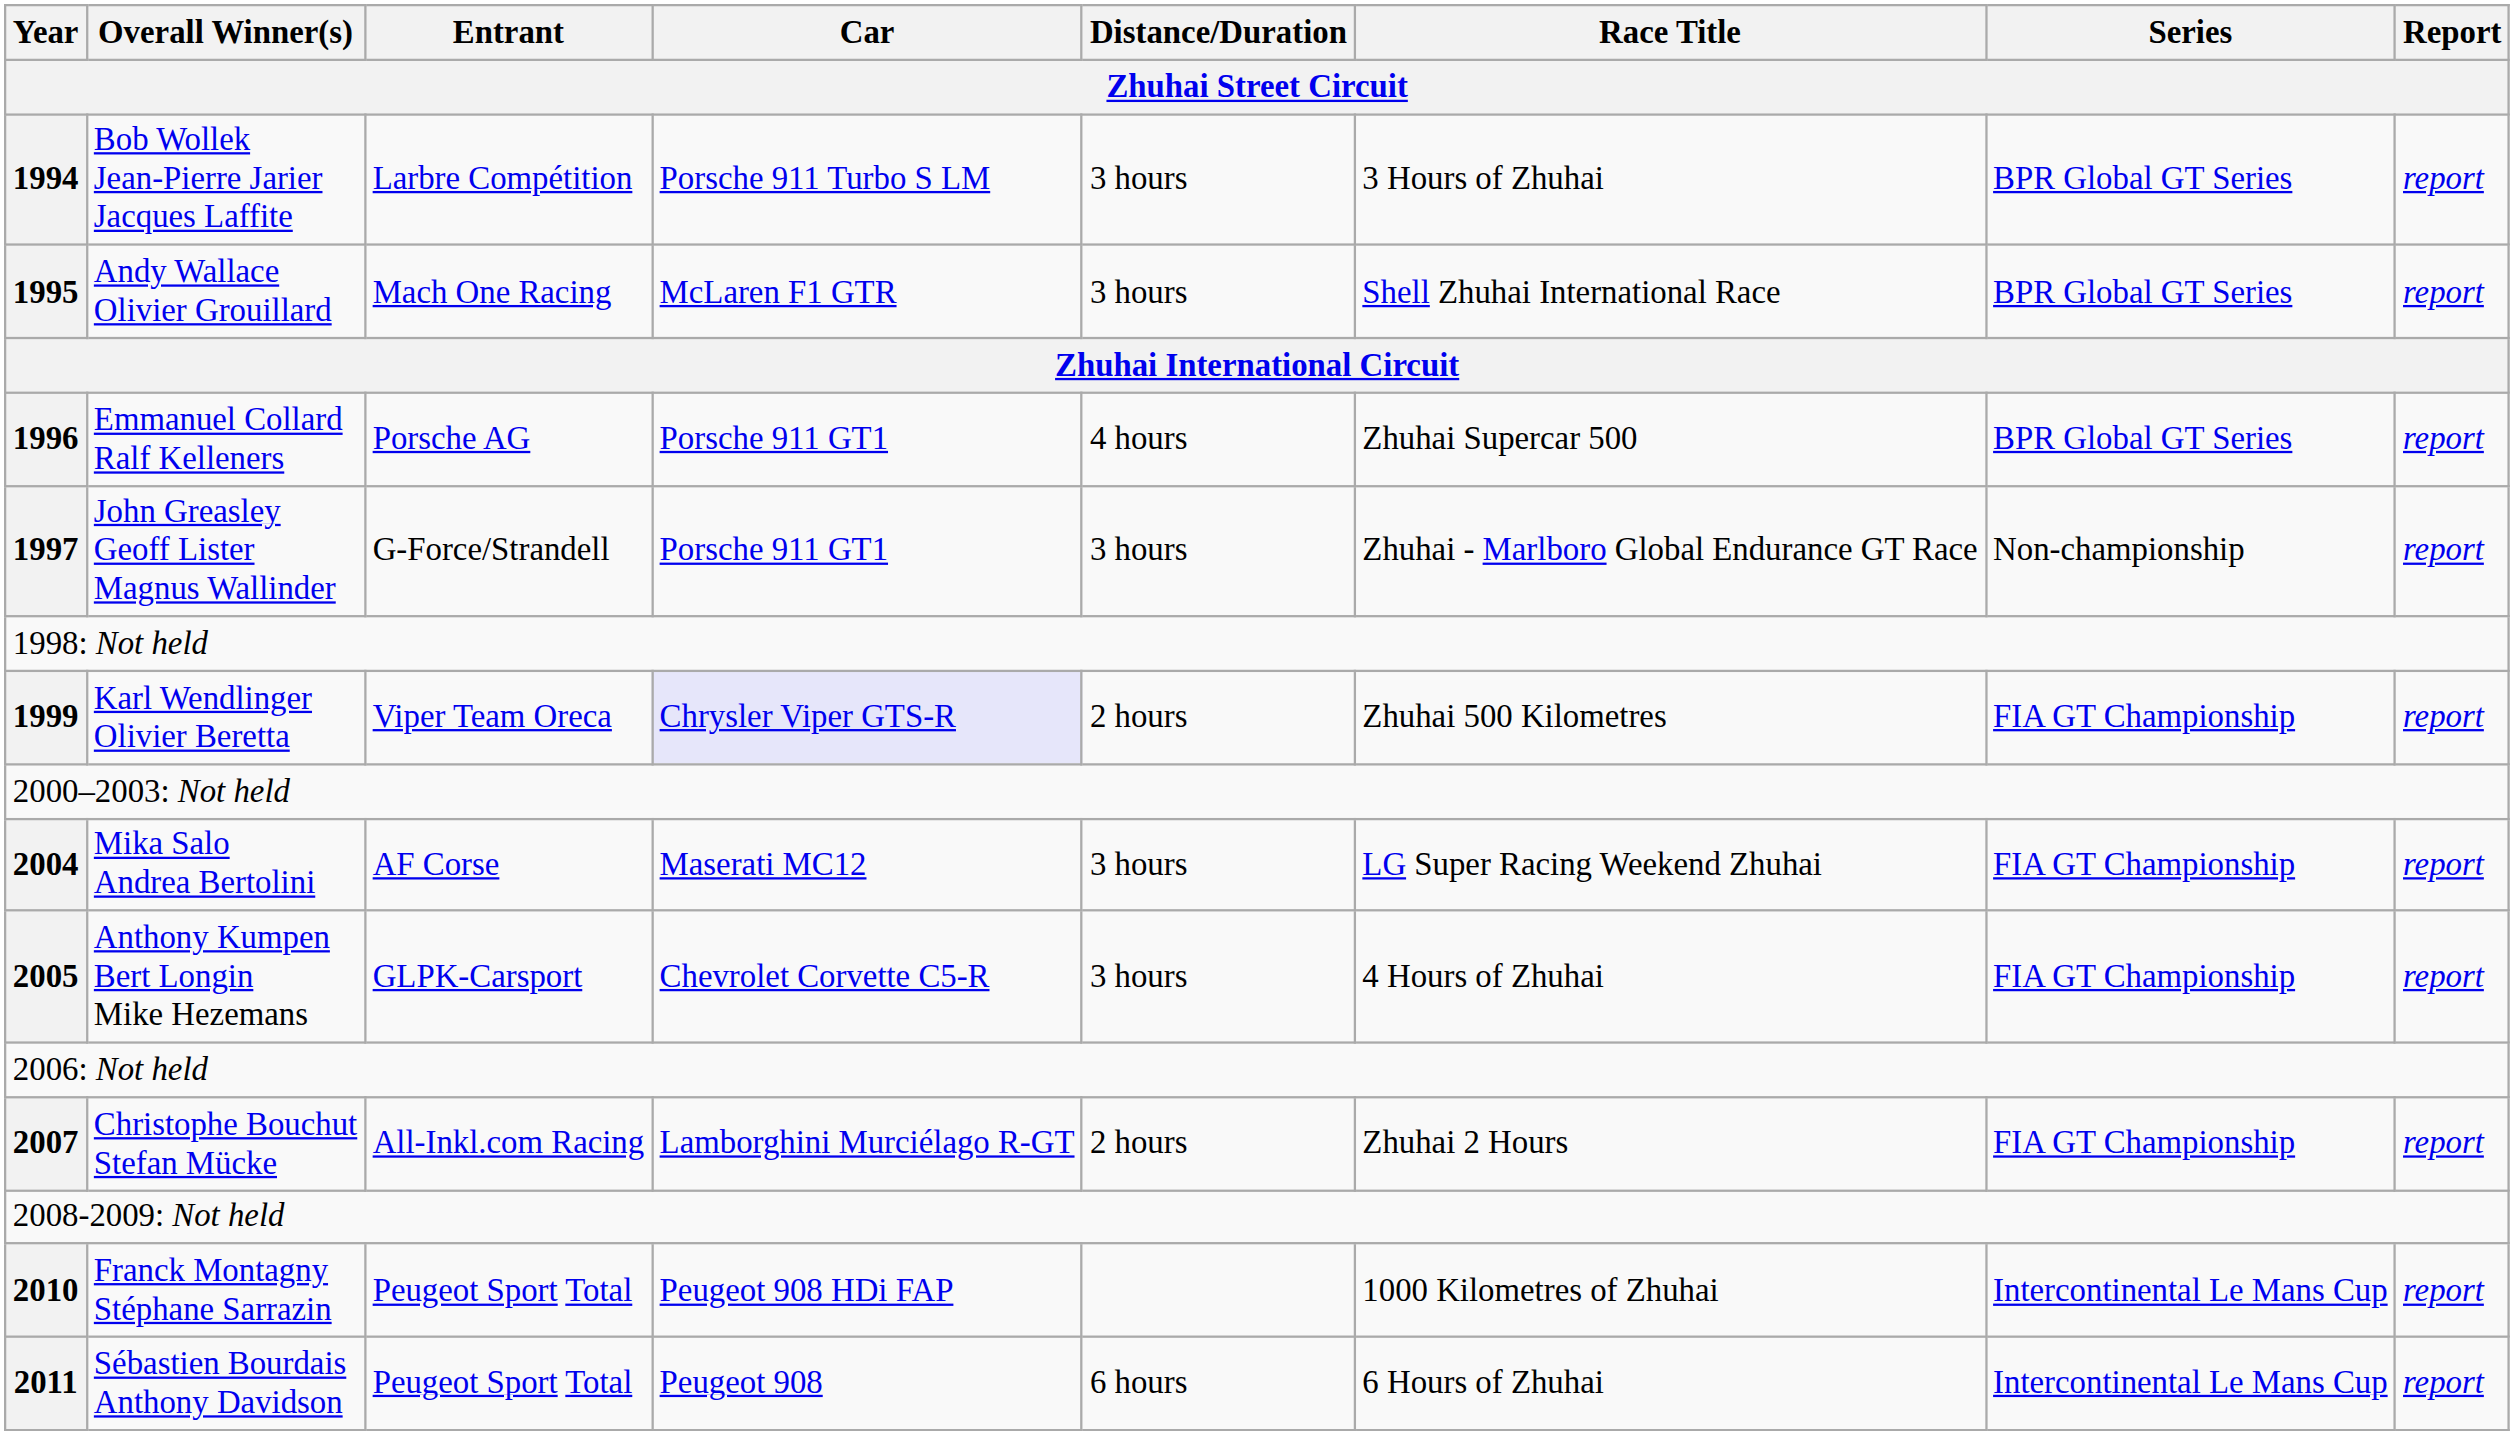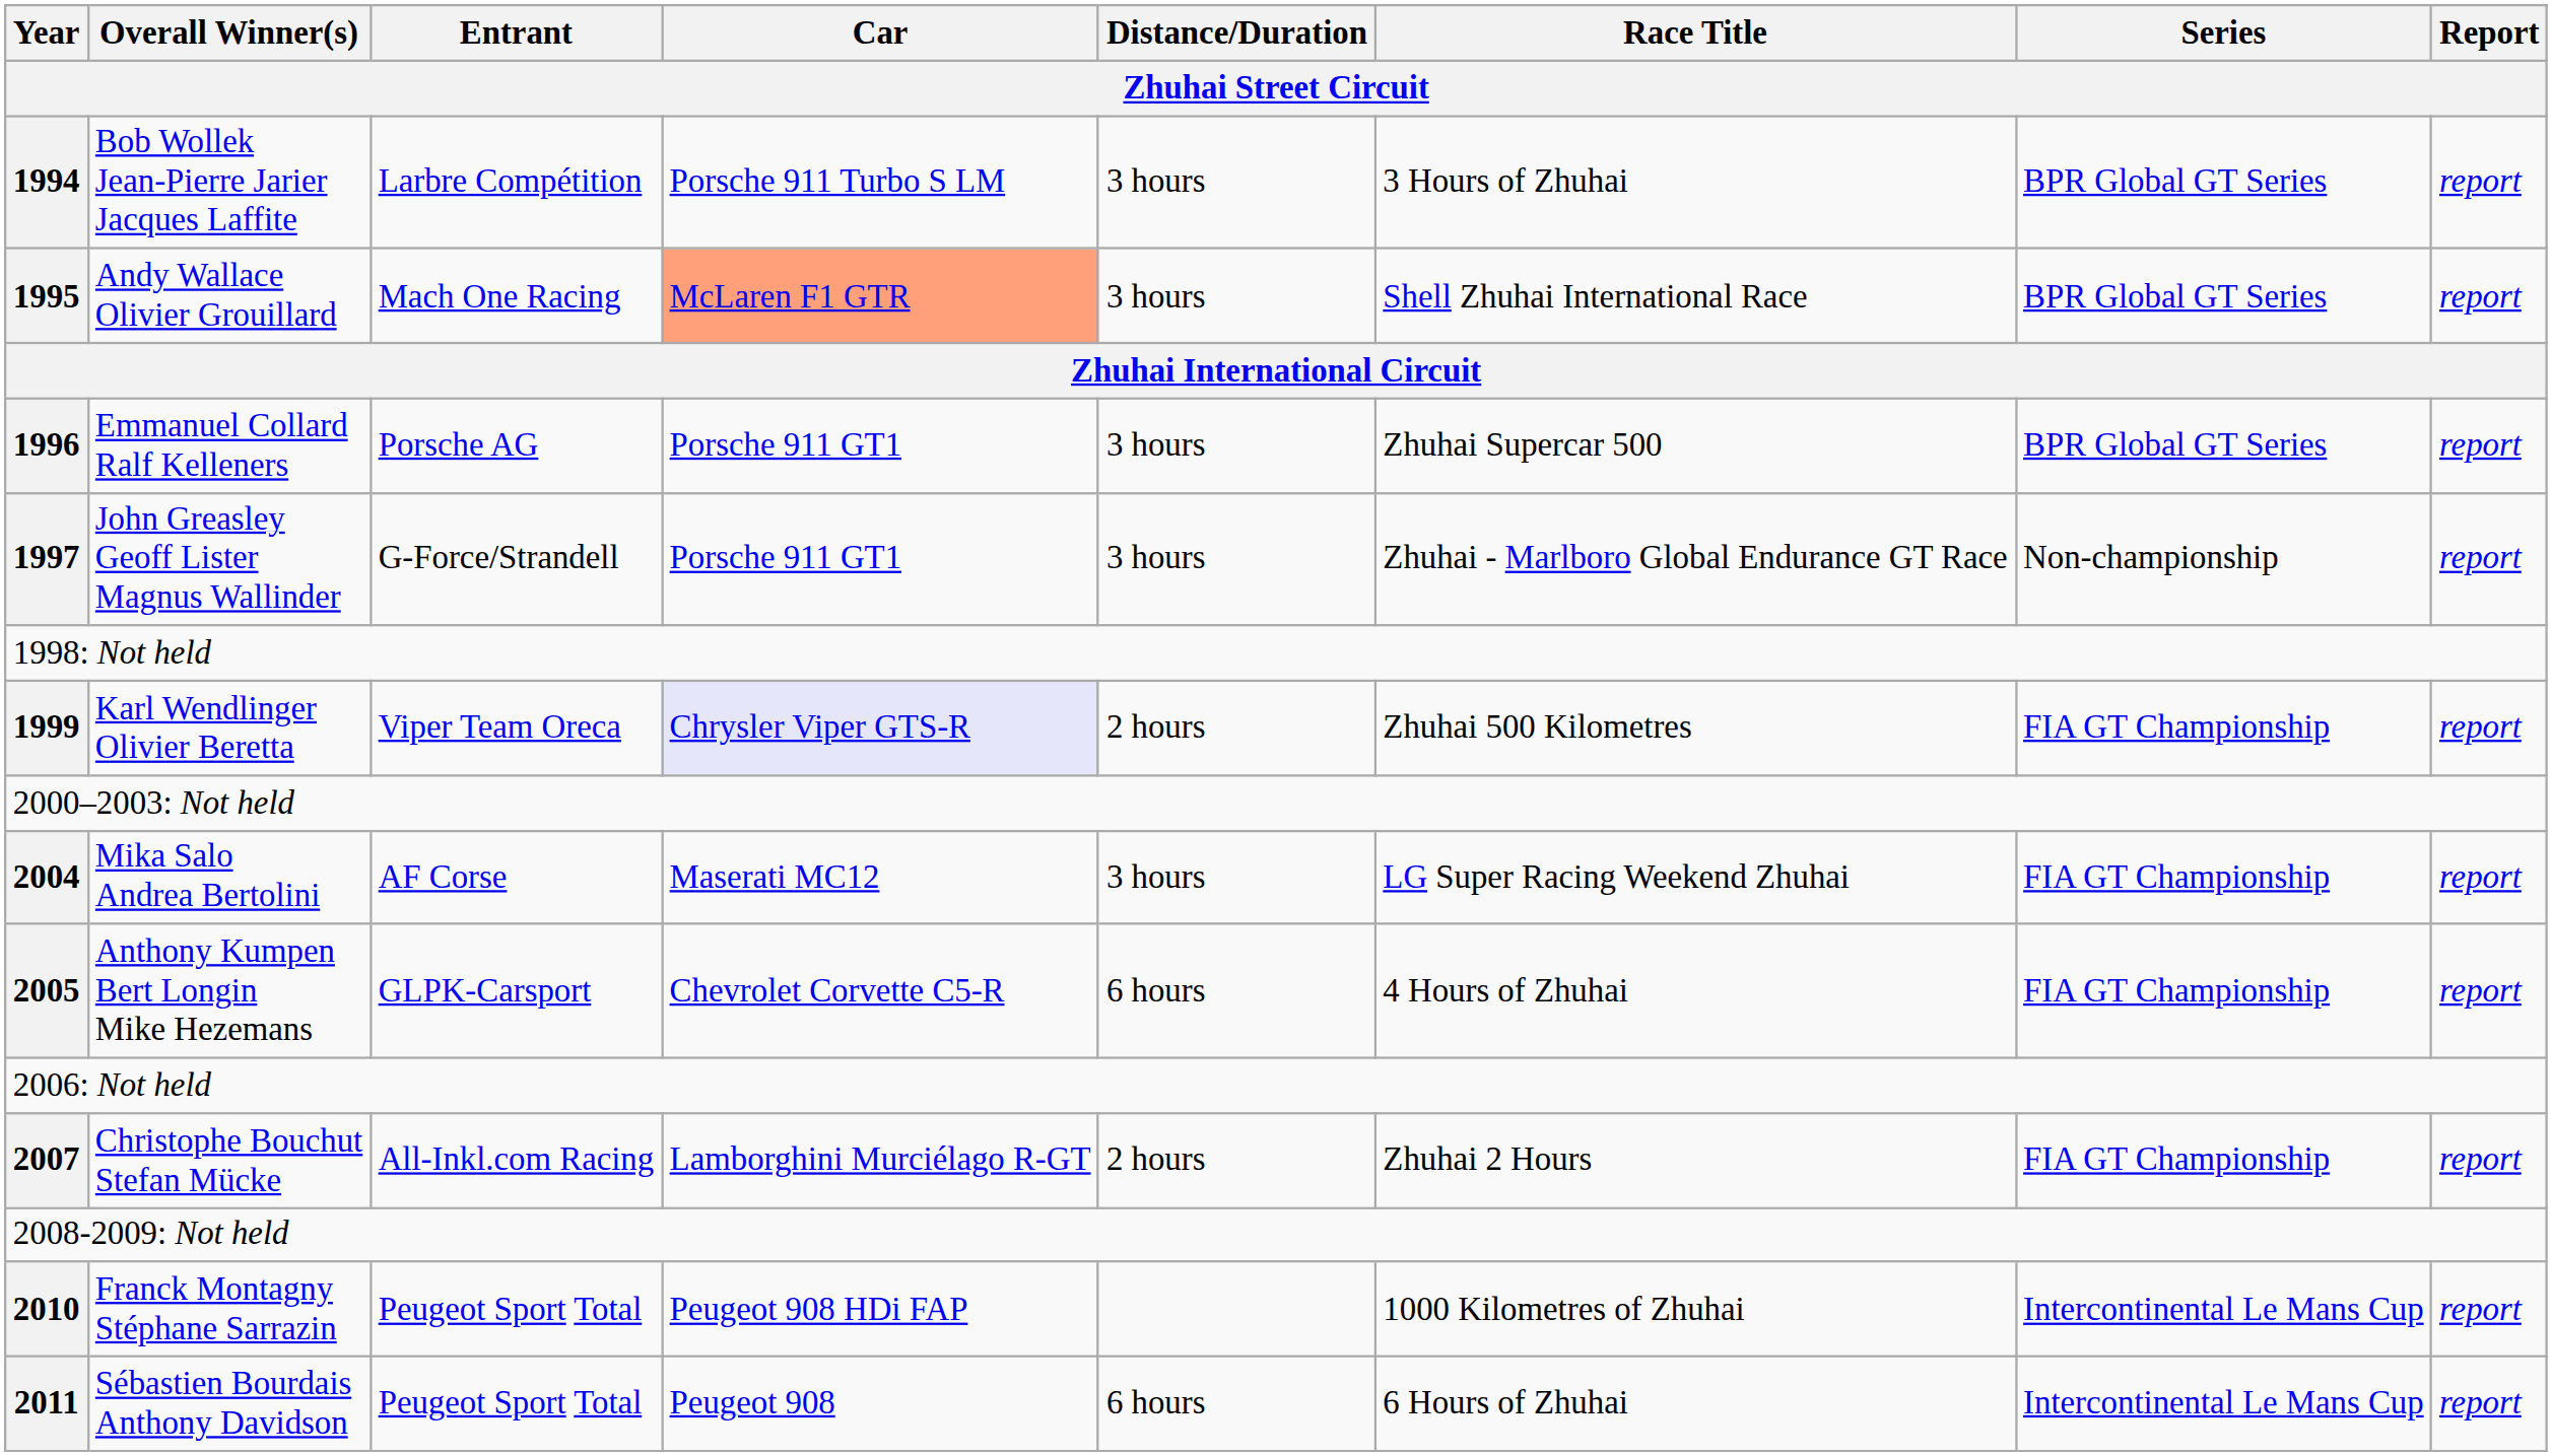Andy Wallace Olivier Grouillard | Car: no background -> lightsalmon background
Emmanuel Collard Ralf Kelleners | Distance/Duration: 4 hours -> 3 hours
Anthony Kumpen Bert Longin Mike Hezemans | Distance/Duration: 3 hours -> 6 hours
